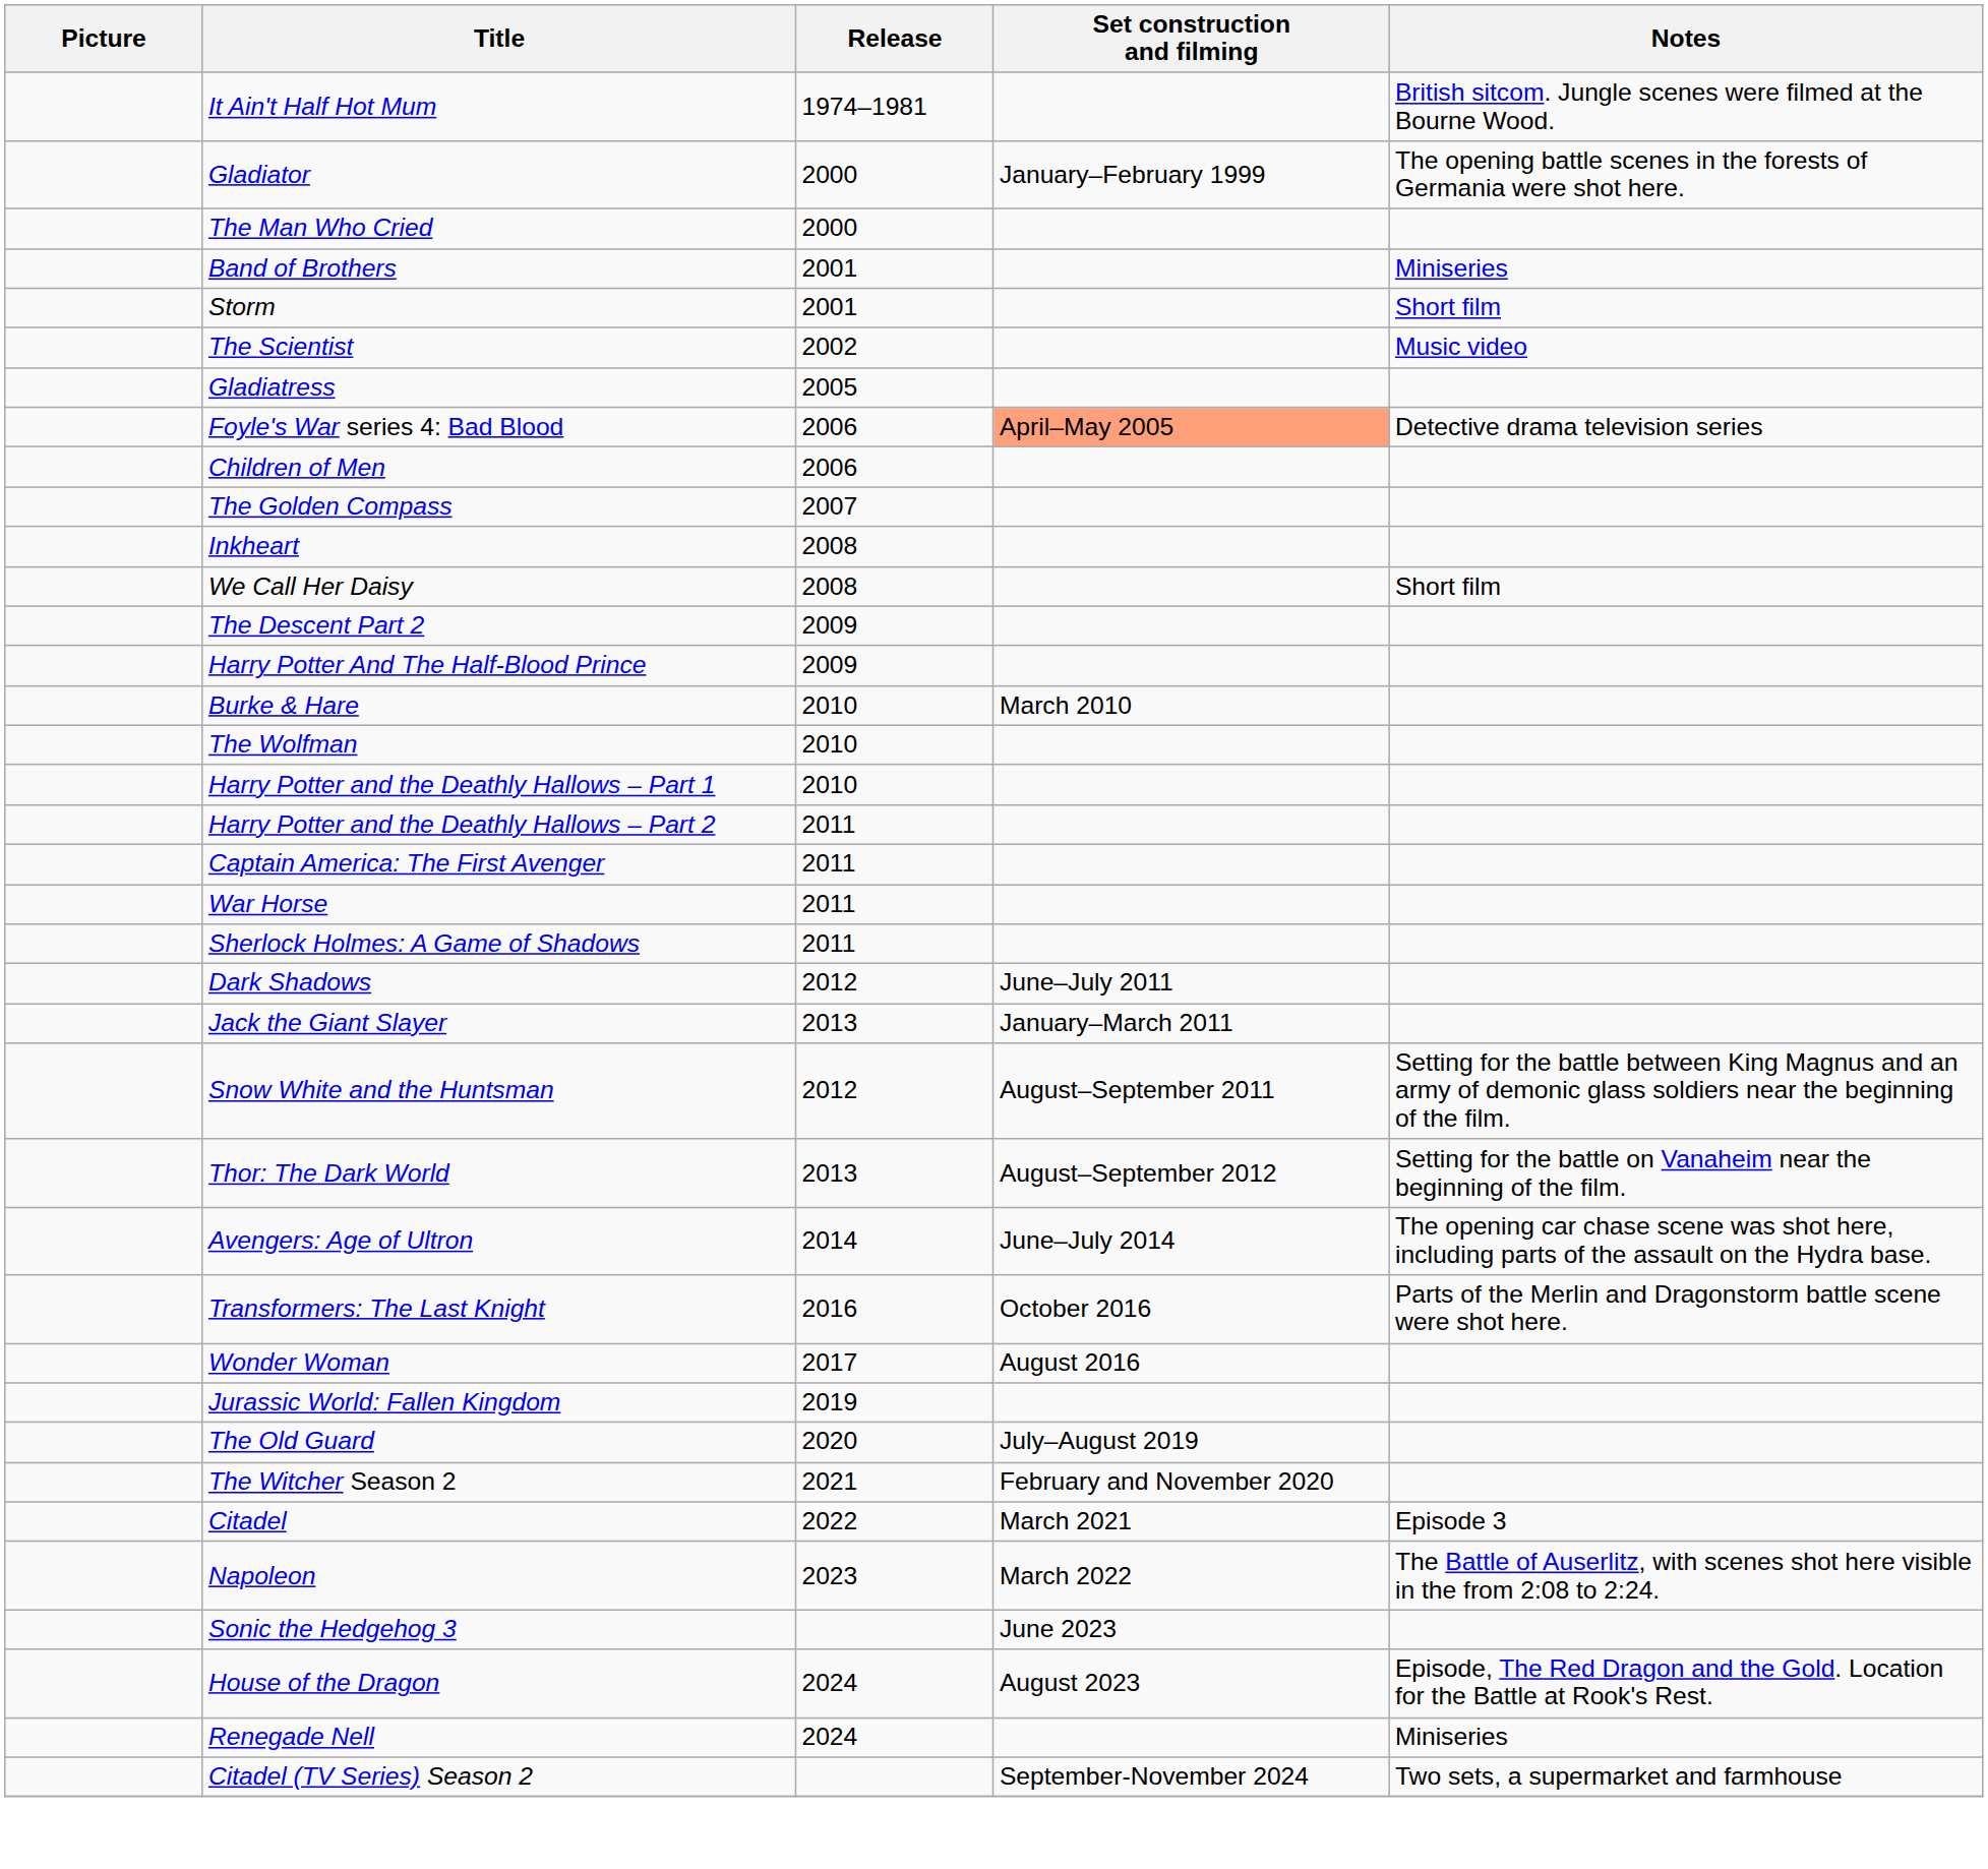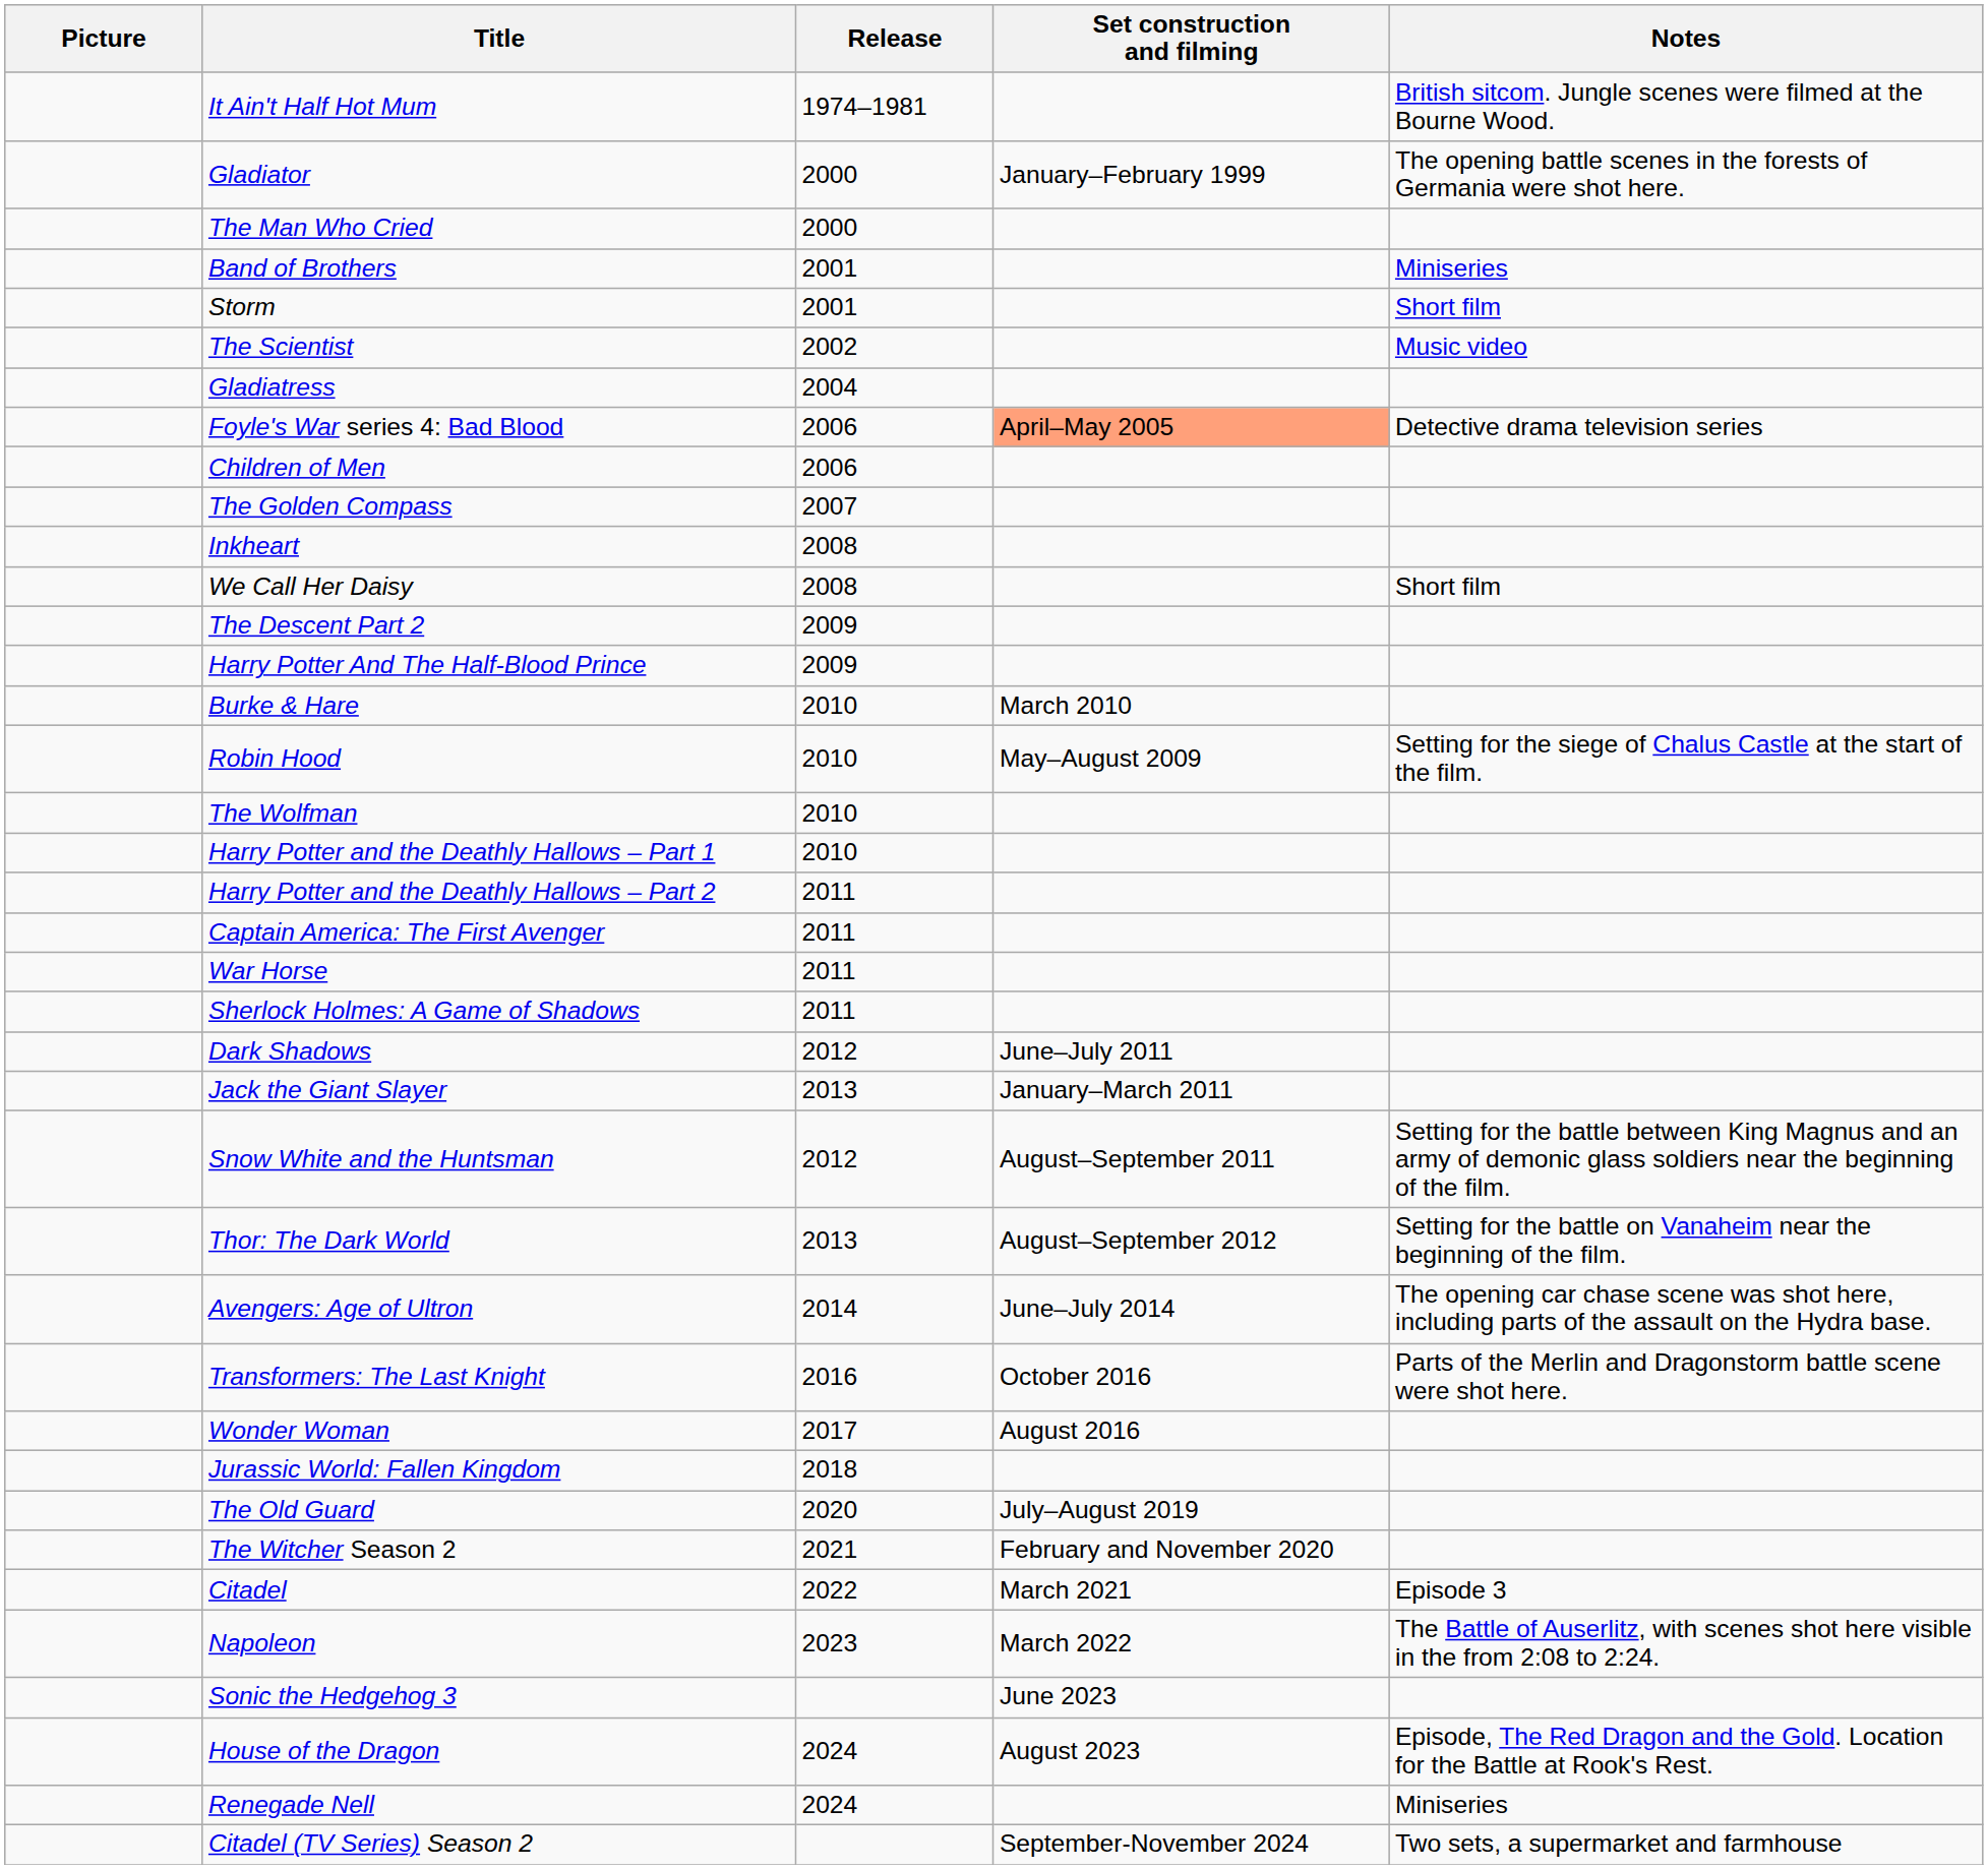Gladiatress | Release: 2005 -> 2004
+ row: Robin Hood | 2010 | May–August 2009 | Setting for the siege of Chalus Castle at the start of the film.
Jurassic World: Fallen Kingdom | Release: 2019 -> 2018
